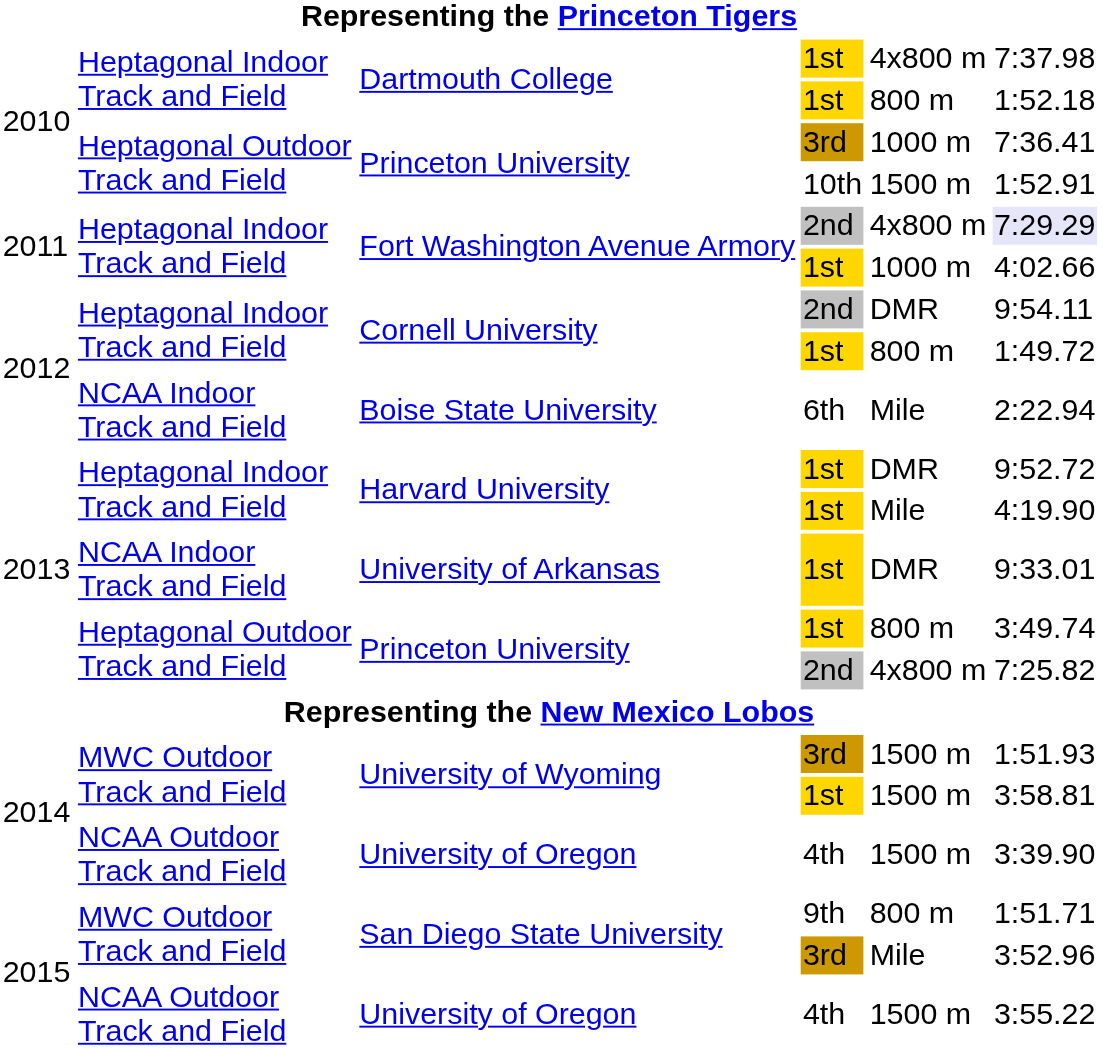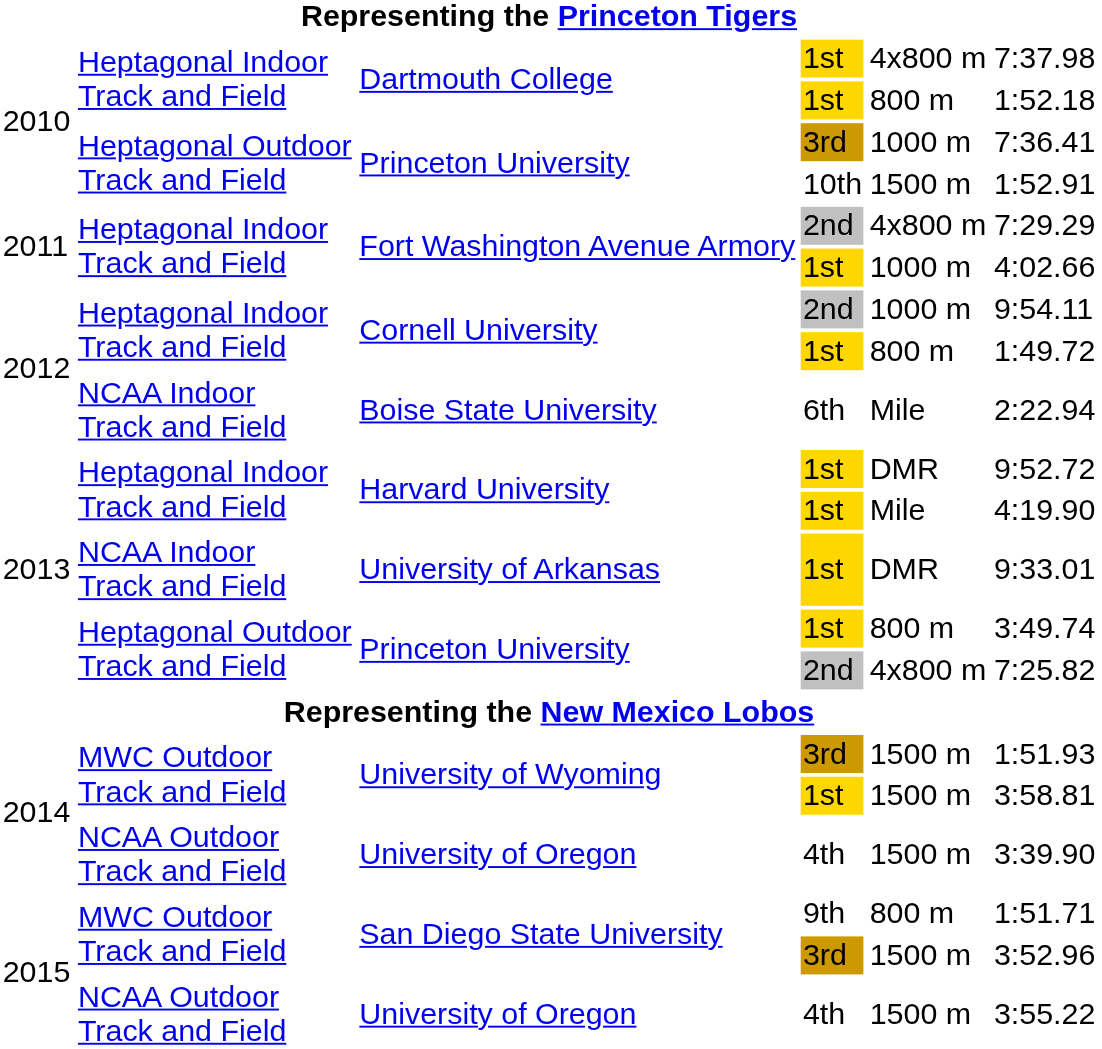Fort Washington Avenue Armory / 2nd | column 6: lavender background -> no background
Cornell University / 2nd | column 5: DMR -> 1000 m
San Diego State University / 3rd | column 5: Mile -> 1500 m
